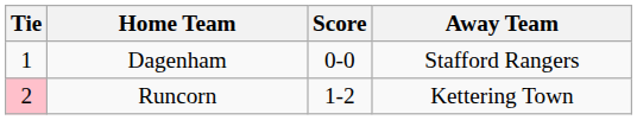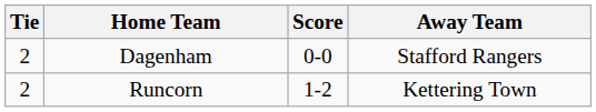Dagenham | Tie: 1 -> 2
Runcorn | Tie: pink background -> no background
